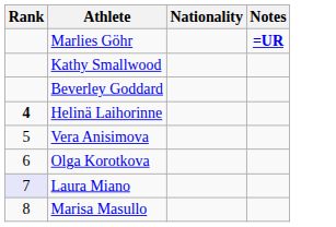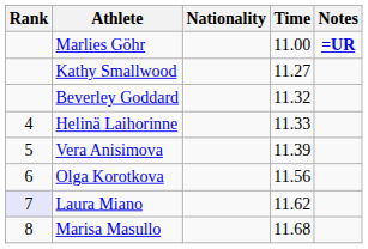+ column: Time | 11.00 | 11.27 | 11.32 | 11.33 | 11.39 | 11.56 | 11.62 | 11.68
Helinä Laihorinne | Rank: bold -> normal
